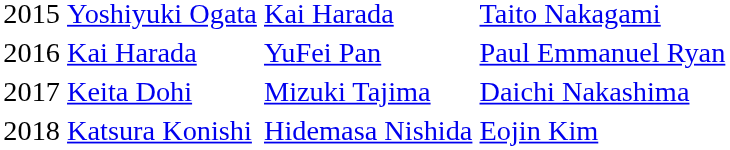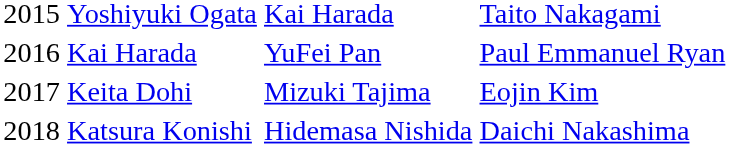Keita Dohi | column 4: Daichi Nakashima -> Eojin Kim
Katsura Konishi | column 4: Eojin Kim -> Daichi Nakashima
